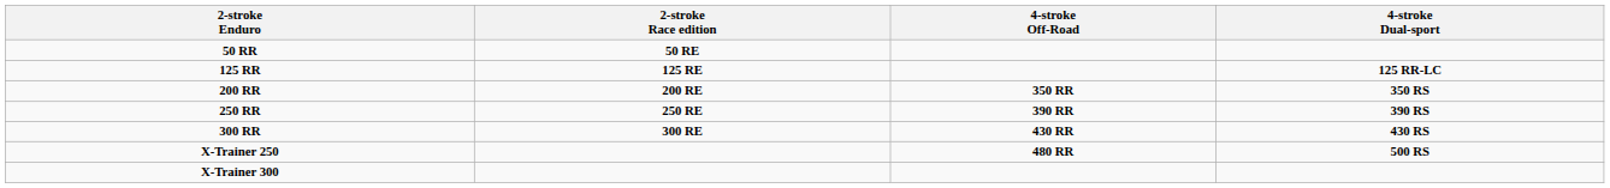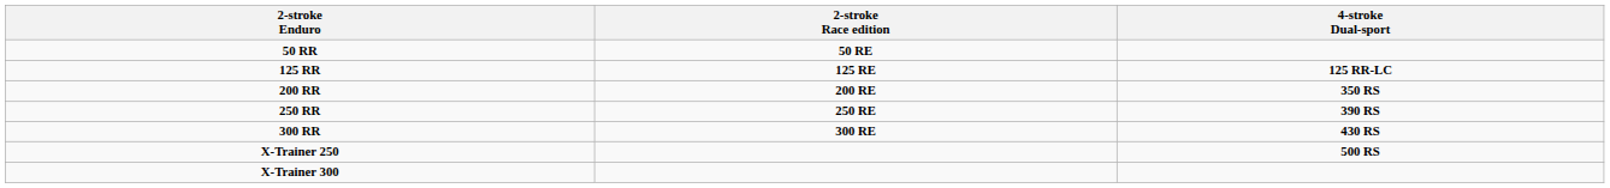- column: 4-stroke Off-Road | 350 RR | 390 RR | 430 RR | 480 RR
